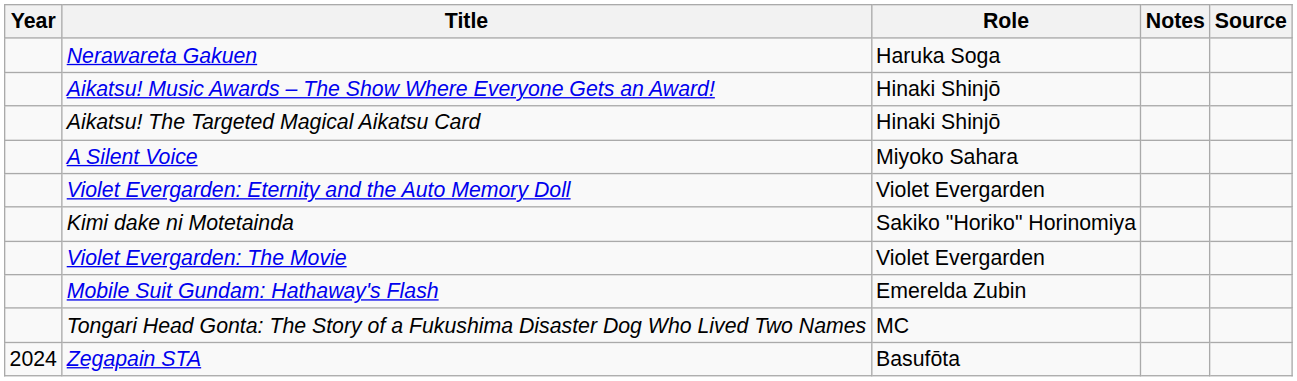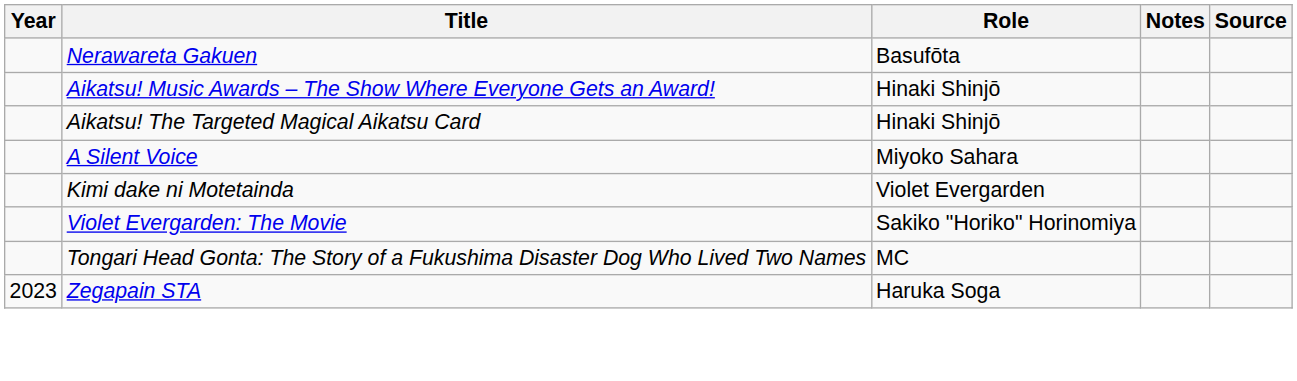Nerawareta Gakuen | Role: Haruka Soga -> Basufōta
- row: Violet Evergarden: Eternity and the Auto Memory Doll | Violet Evergarden
Kimi dake ni Motetainda | Role: Sakiko "Horiko" Horinomiya -> Violet Evergarden
Violet Evergarden: The Movie | Role: Violet Evergarden -> Sakiko "Horiko" Horinomiya
- row: Mobile Suit Gundam: Hathaway's Flash | Emerelda Zubin
Zegapain STA | Year: 2024 -> 2023
Zegapain STA | Role: Basufōta -> Haruka Soga
